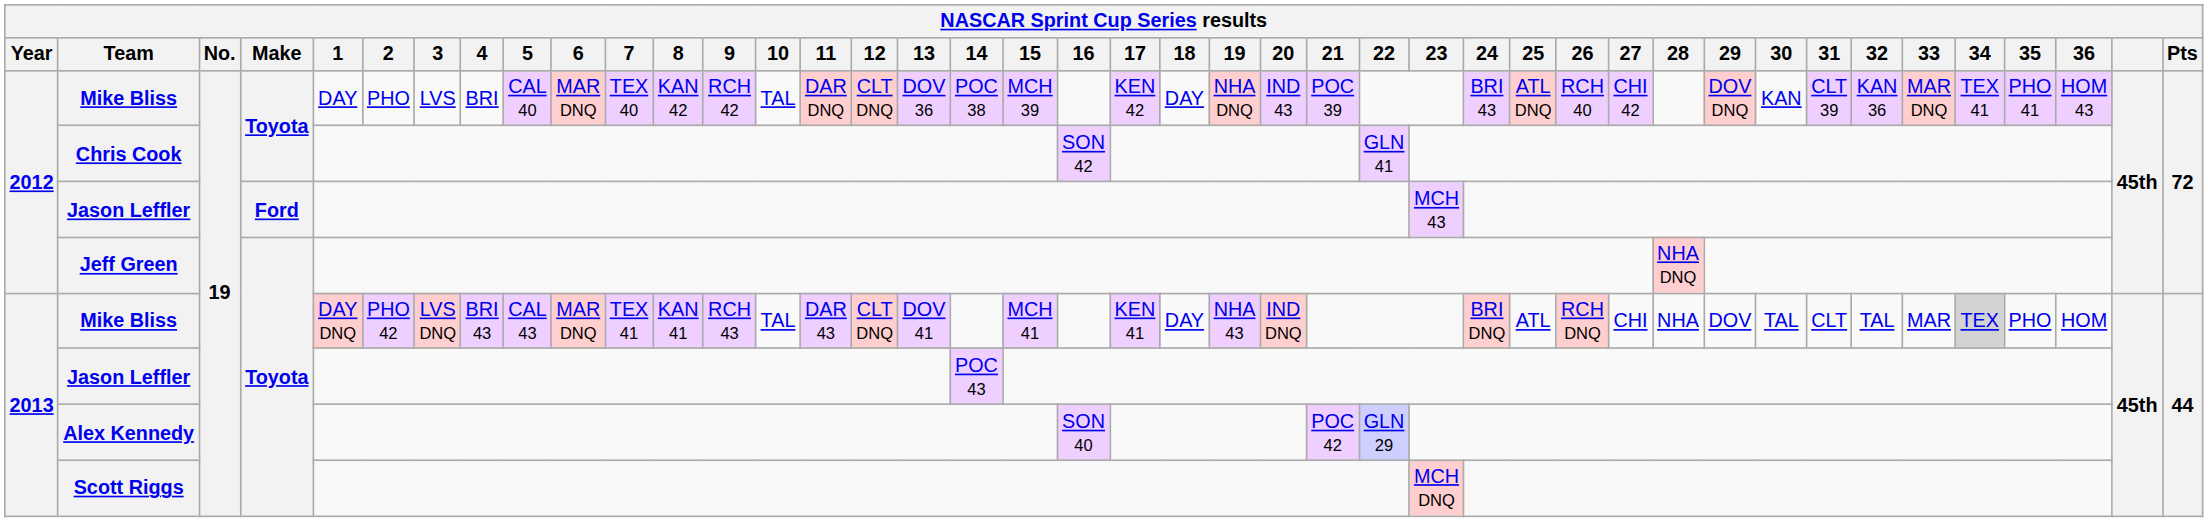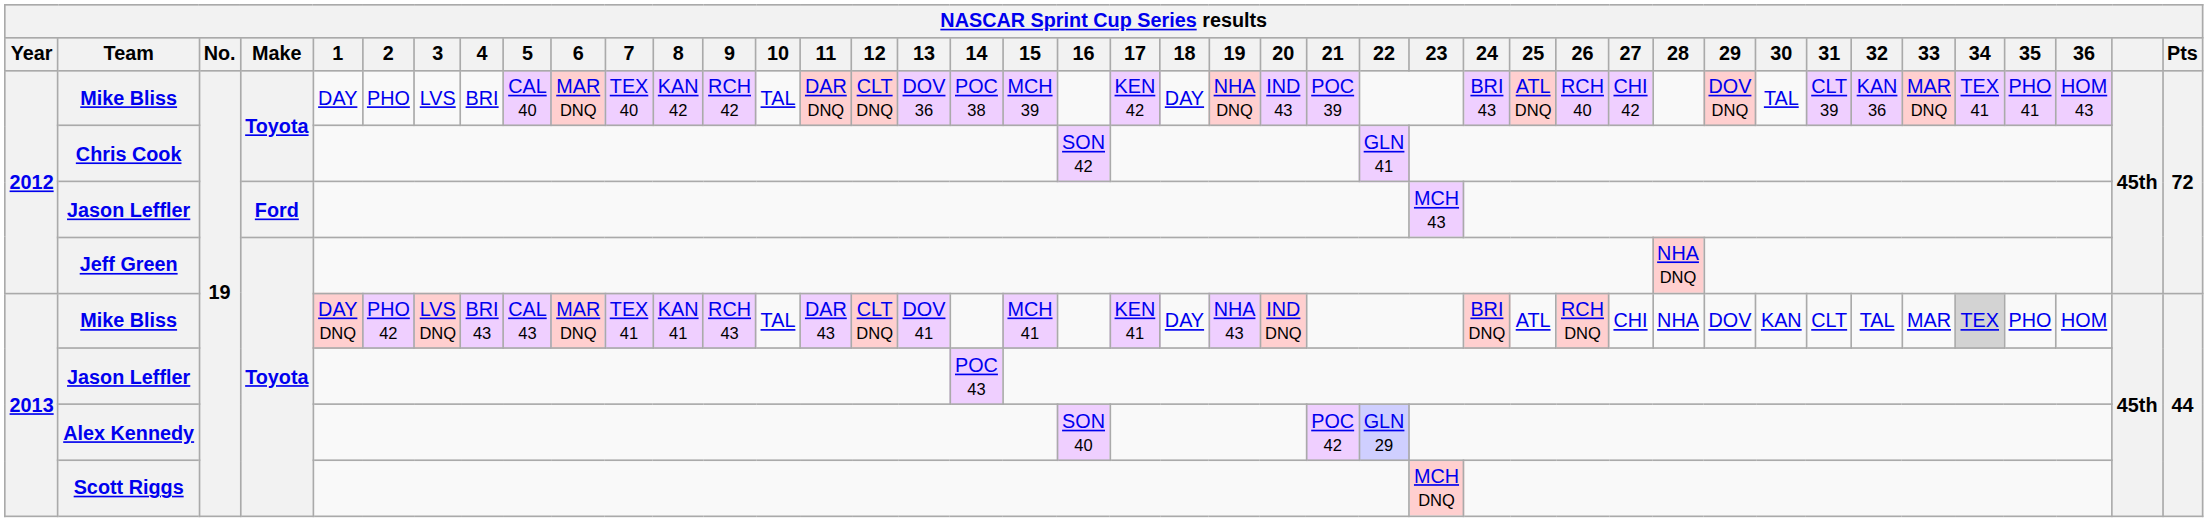2012 / Mike Bliss | 30: KAN -> TAL
2013 / Mike Bliss | 30: TAL -> KAN
